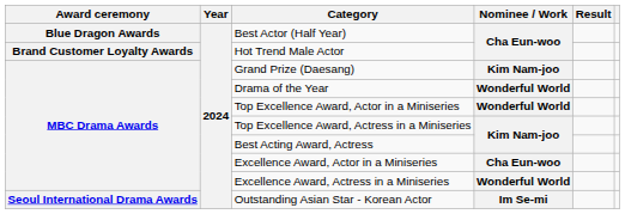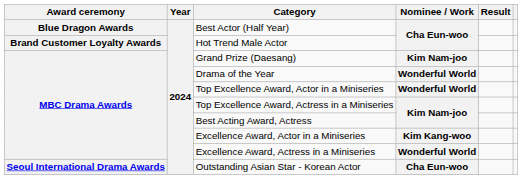Excellence Award, Actor in a Miniseries | Nominee / Work: Cha Eun-woo -> Kim Kang-woo
Outstanding Asian Star - Korean Actor | Nominee / Work: Im Se-mi -> Cha Eun-woo
